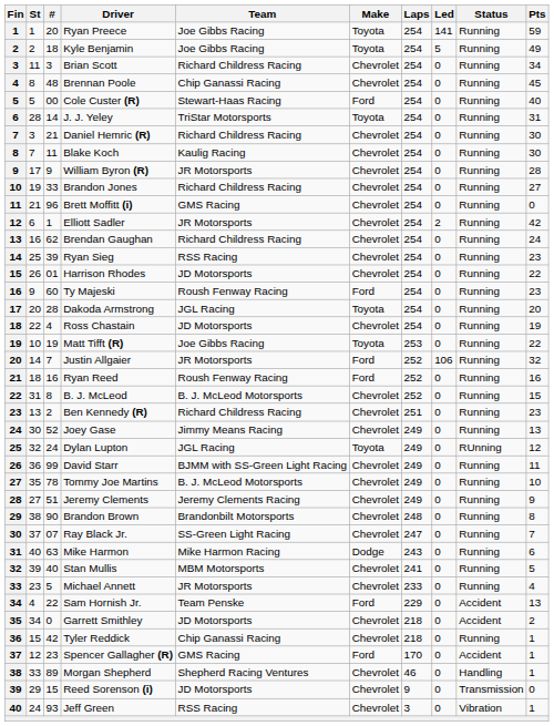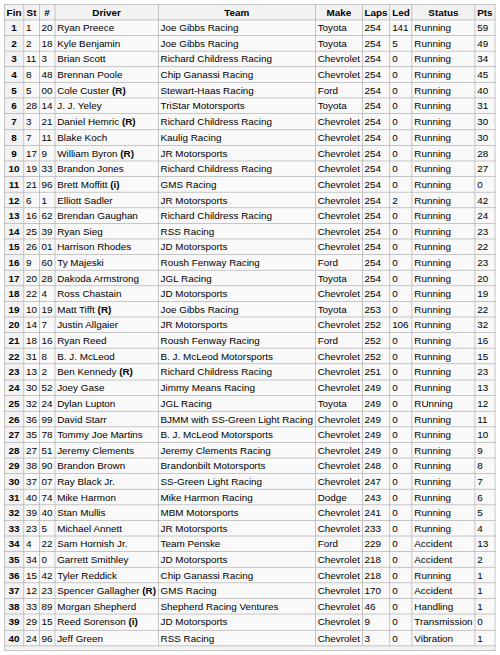Justin Allgaier | Make: Ford -> Chevrolet
Mike Harmon | #: 63 -> 74
Spencer Gallagher (R) | Make: Ford -> Chevrolet
Jeff Green | #: 93 -> 96
